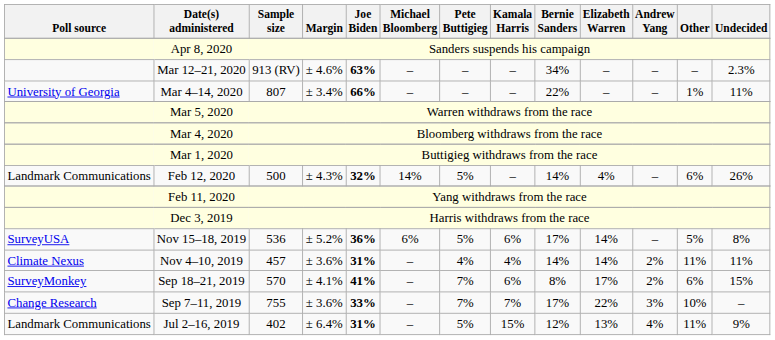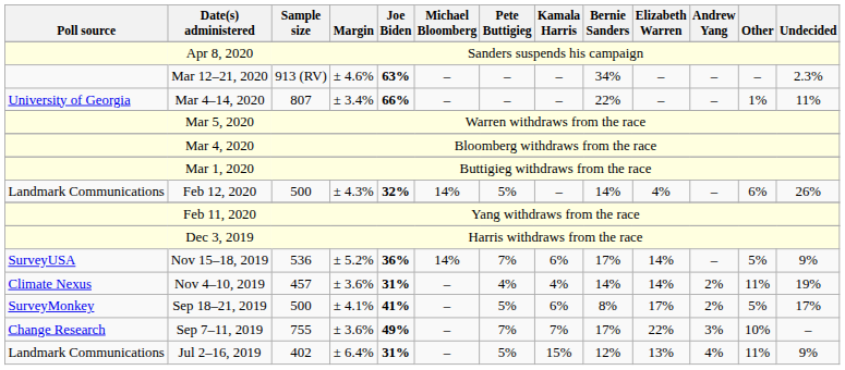Nov 15–18, 2019 | Michael Bloomberg: 6% -> 14%
Nov 15–18, 2019 | Pete Buttigieg: 5% -> 7%
Nov 15–18, 2019 | Undecided: 8% -> 9%
Nov 4–10, 2019 | Undecided: 11% -> 19%
Sep 18–21, 2019 | Sample size: 570 -> 500
Sep 18–21, 2019 | Pete Buttigieg: 7% -> 5%
Sep 18–21, 2019 | Other: 6% -> 5%
Sep 18–21, 2019 | Undecided: 15% -> 17%
Sep 7–11, 2019 | Joe Biden: 33% -> 49%
